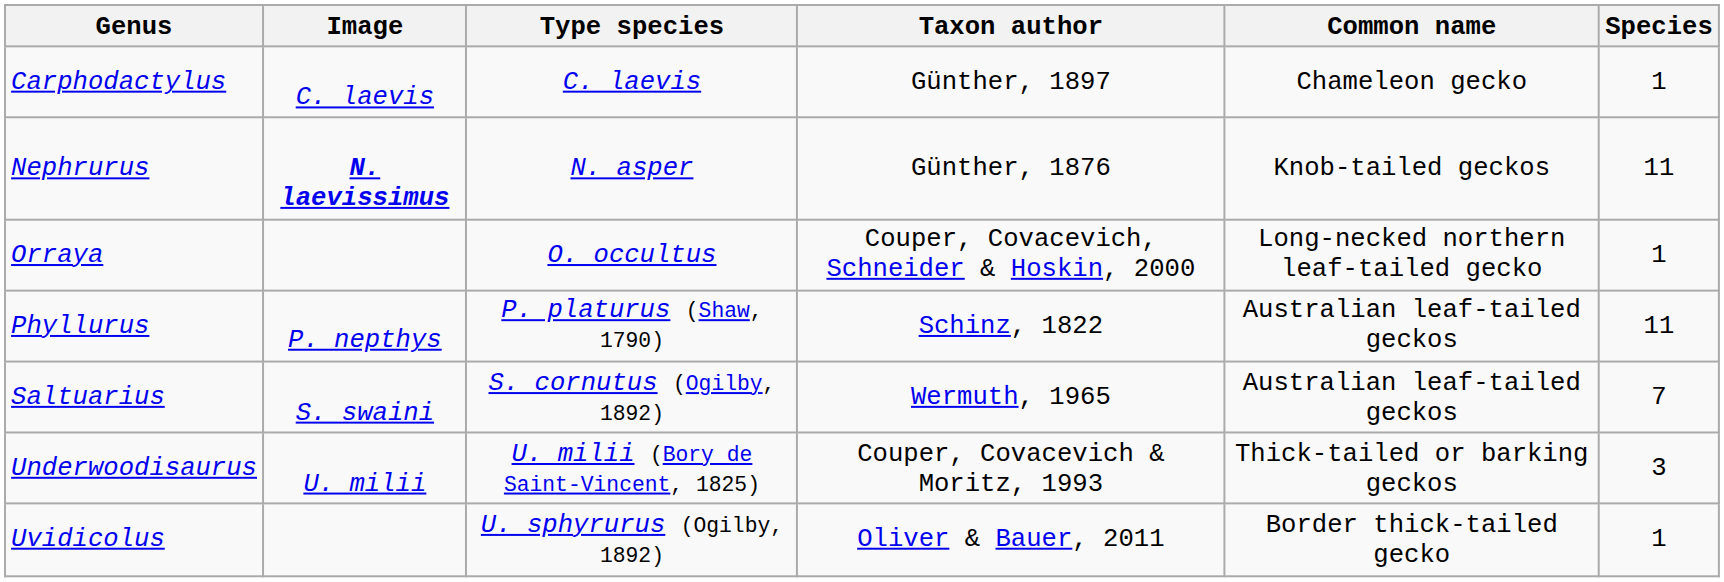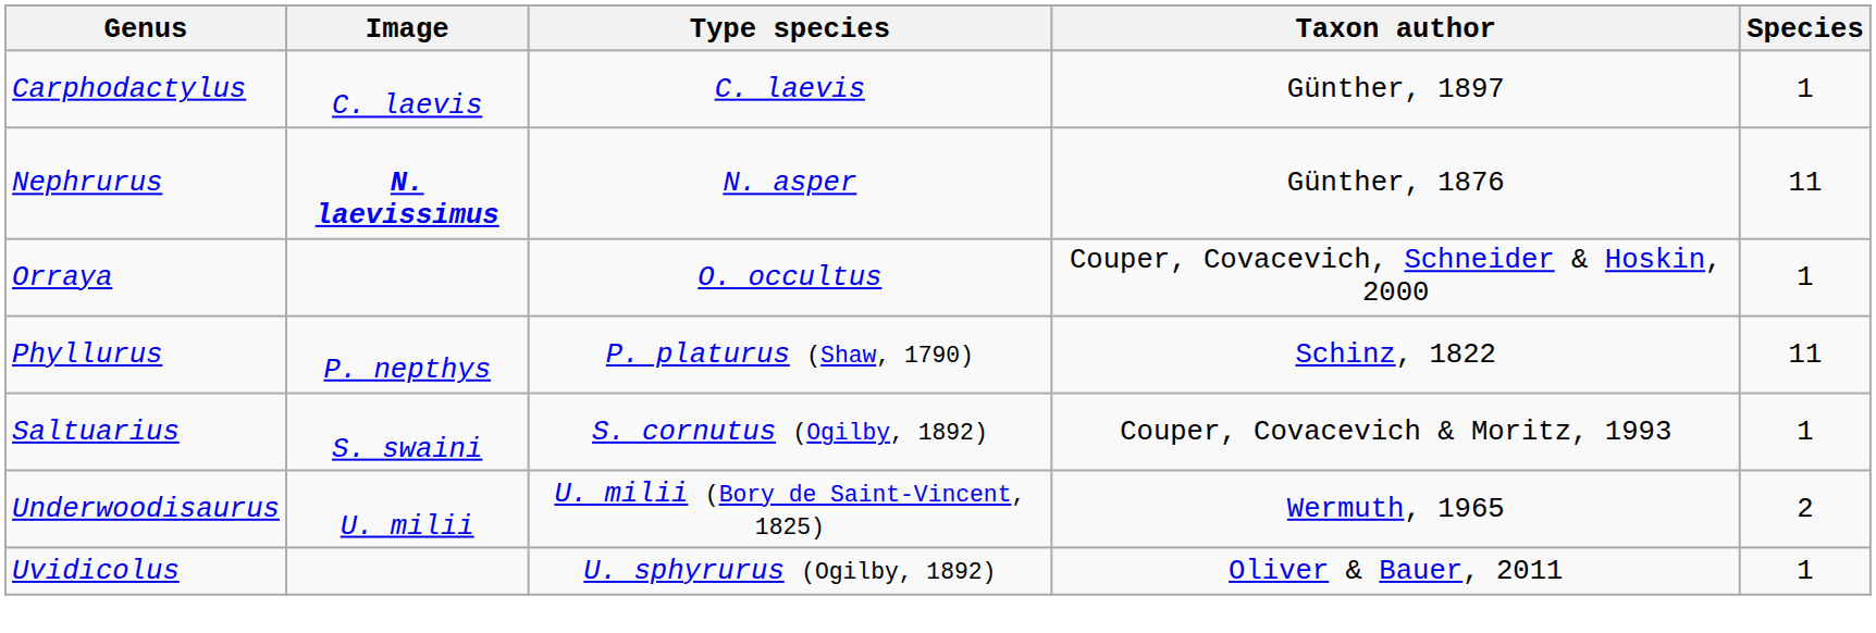- column: Common name | Chameleon gecko | Knob-tailed geckos | Long-necked northern leaf-tailed gecko | Australian leaf-tailed geckos | Australian leaf-tailed geckos | Thick-tailed or barking geckos | Border thick-tailed gecko
Saltuarius | Taxon author: Wermuth, 1965 -> Couper, Covacevich & Moritz, 1993
Saltuarius | Species: 7 -> 1
Underwoodisaurus | Taxon author: Couper, Covacevich & Moritz, 1993 -> Wermuth, 1965
Underwoodisaurus | Species: 3 -> 2
